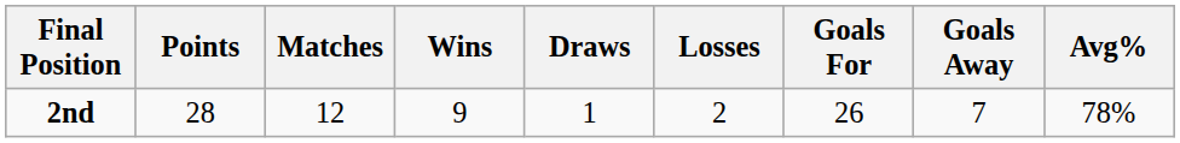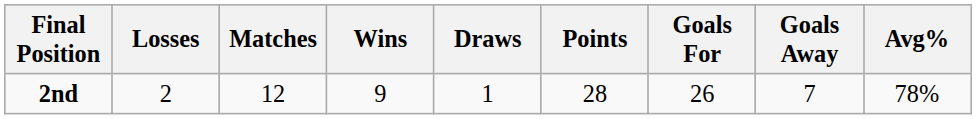columns swapped: Points <-> Losses
